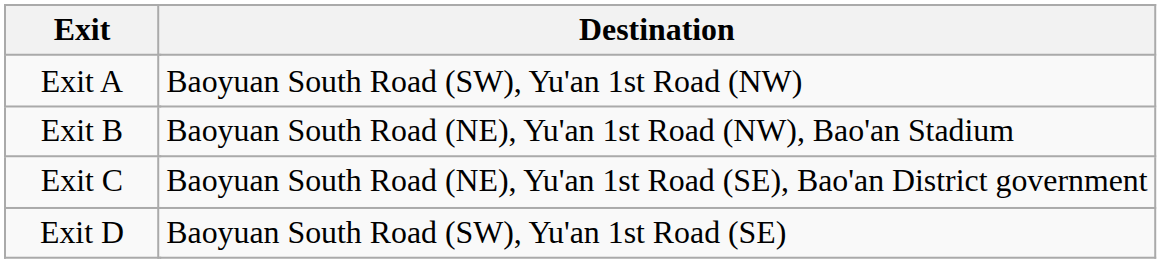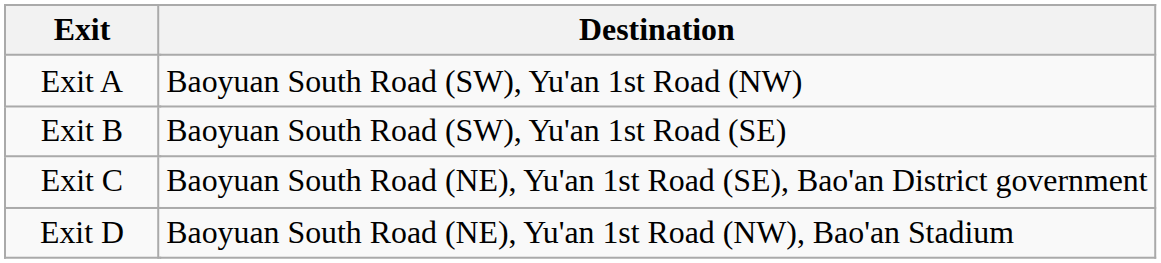Exit B | Destination: Baoyuan South Road (NE), Yu'an 1st Road (NW), Bao'an Stadium -> Baoyuan South Road (SW), Yu'an 1st Road (SE)
Exit D | Destination: Baoyuan South Road (SW), Yu'an 1st Road (SE) -> Baoyuan South Road (NE), Yu'an 1st Road (NW), Bao'an Stadium
